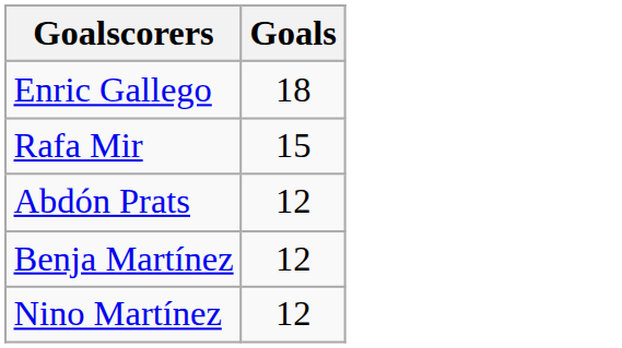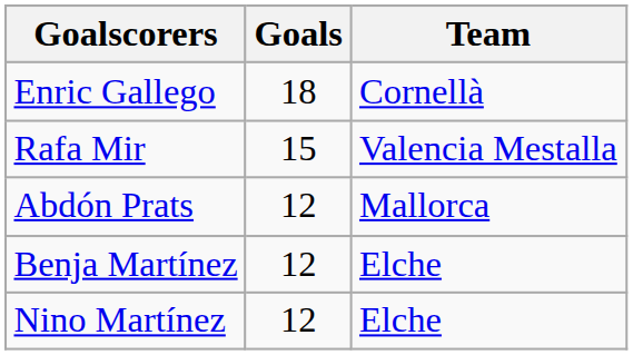+ column: Team | Cornellà | Valencia Mestalla | Mallorca | Elche | Elche
